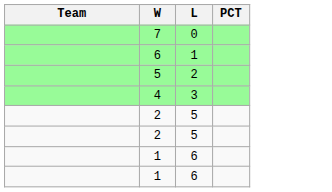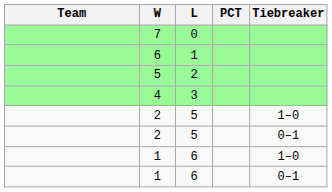+ column: Tiebreaker | 1–0 | 0–1 | 1–0 | 0–1
